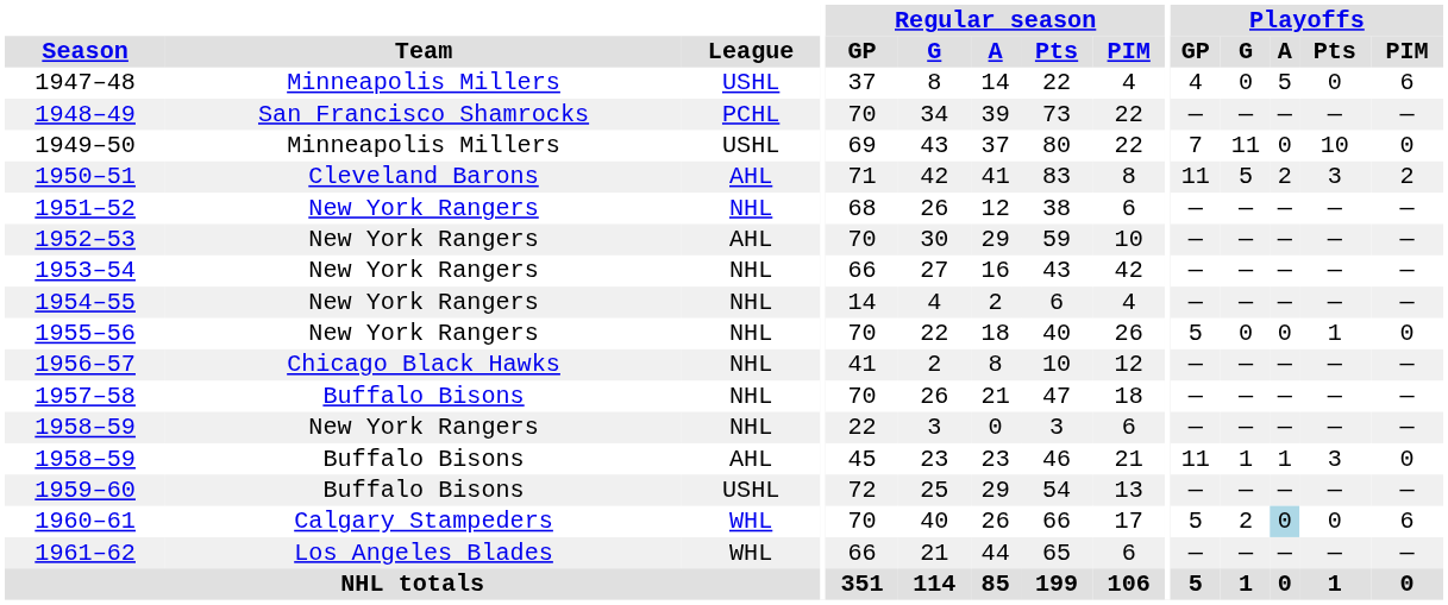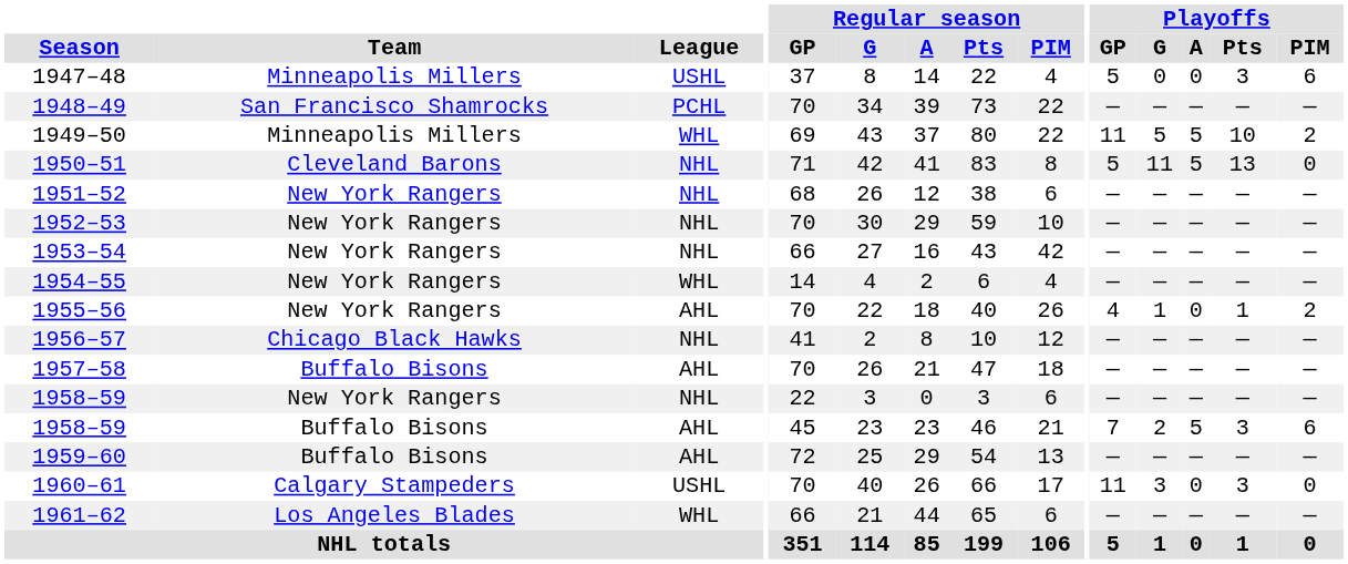1947–48 | Playoffs / GP: 4 -> 5
1947–48 | Playoffs / A: 5 -> 0
1947–48 | Playoffs / Pts: 0 -> 3
1949–50 | League: USHL -> WHL
1949–50 | Playoffs / GP: 7 -> 11
1949–50 | Playoffs / G: 11 -> 5
1949–50 | Playoffs / A: 0 -> 5
1949–50 | Playoffs / PIM: 0 -> 2
1950–51 | League: AHL -> NHL
1950–51 | Playoffs / GP: 11 -> 5
1950–51 | Playoffs / G: 5 -> 11
1950–51 | Playoffs / A: 2 -> 5
1950–51 | Playoffs / Pts: 3 -> 13
1950–51 | Playoffs / PIM: 2 -> 0
1952–53 | League: AHL -> NHL
1954–55 | League: NHL -> WHL
1955–56 | League: NHL -> AHL
1955–56 | Playoffs / GP: 5 -> 4
1955–56 | Playoffs / G: 0 -> 1
1955–56 | Playoffs / PIM: 0 -> 2
1957–58 | League: NHL -> AHL
1958–59 / Buffalo Bisons | Playoffs / GP: 11 -> 7
1958–59 / Buffalo Bisons | Playoffs / G: 1 -> 2
1958–59 / Buffalo Bisons | Playoffs / A: 1 -> 5
1958–59 / Buffalo Bisons | Playoffs / PIM: 0 -> 6
1959–60 | League: USHL -> AHL
1960–61 | League: WHL -> USHL
1960–61 | Playoffs / GP: 5 -> 11
1960–61 | Playoffs / G: 2 -> 3
1960–61 | Playoffs / A: lightblue background -> no background
1960–61 | Playoffs / Pts: 0 -> 3
1960–61 | Playoffs / PIM: 6 -> 0
